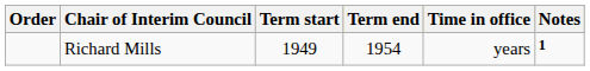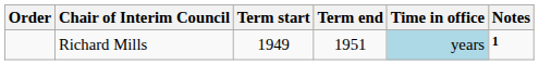Richard Mills | Term end: 1954 -> 1951
Richard Mills | Time in office: no background -> lightblue background
